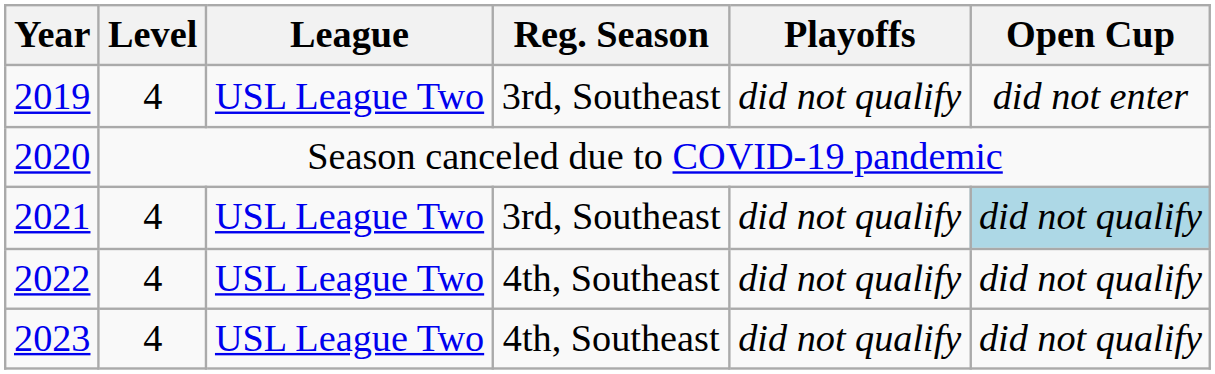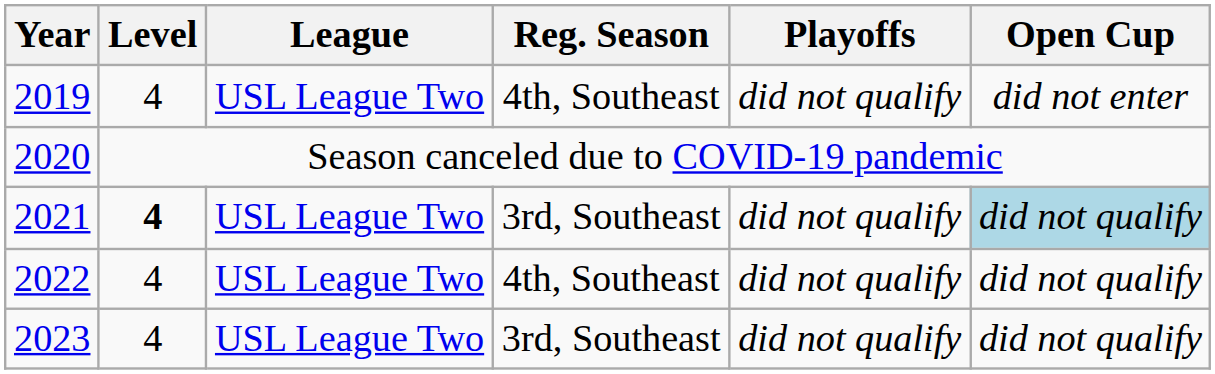2019 | Reg. Season: 3rd, Southeast -> 4th, Southeast
2021 | Level: normal -> bold
2023 | Reg. Season: 4th, Southeast -> 3rd, Southeast
